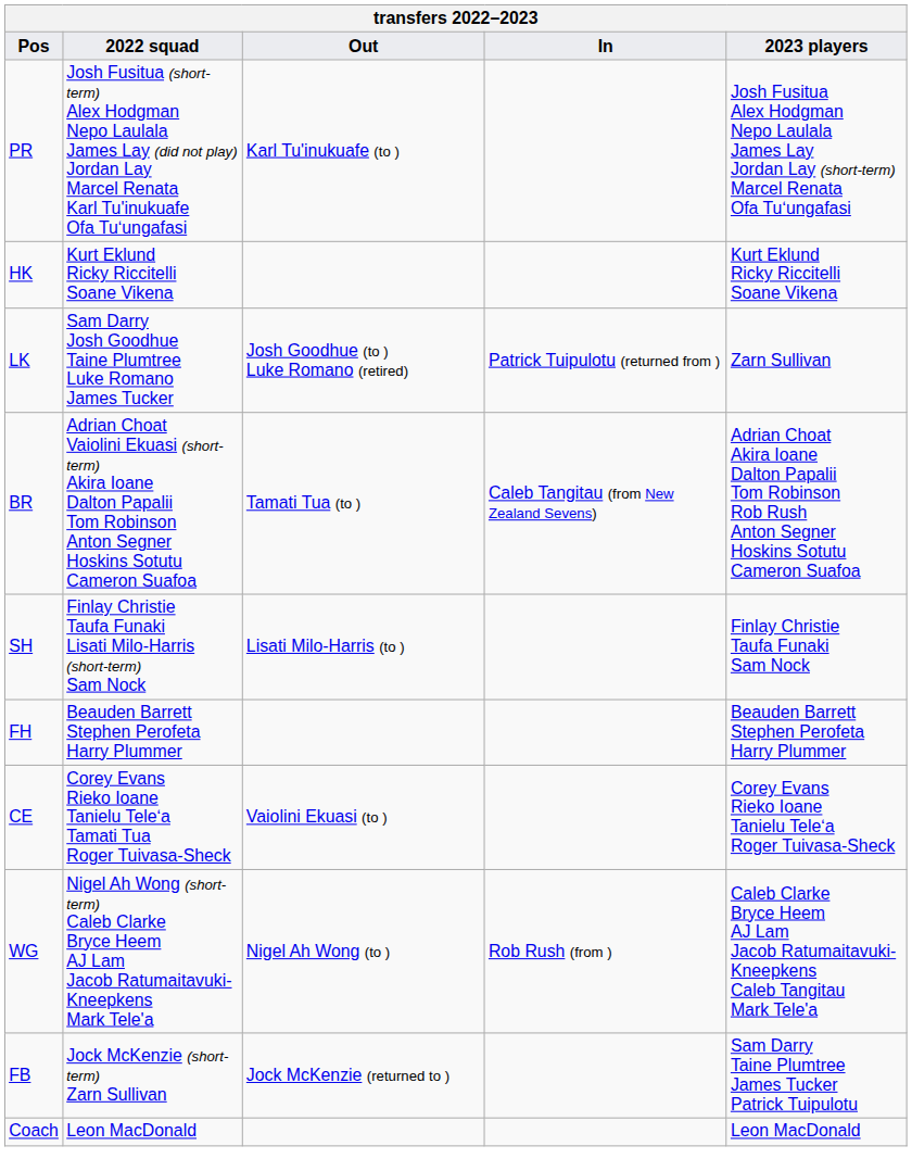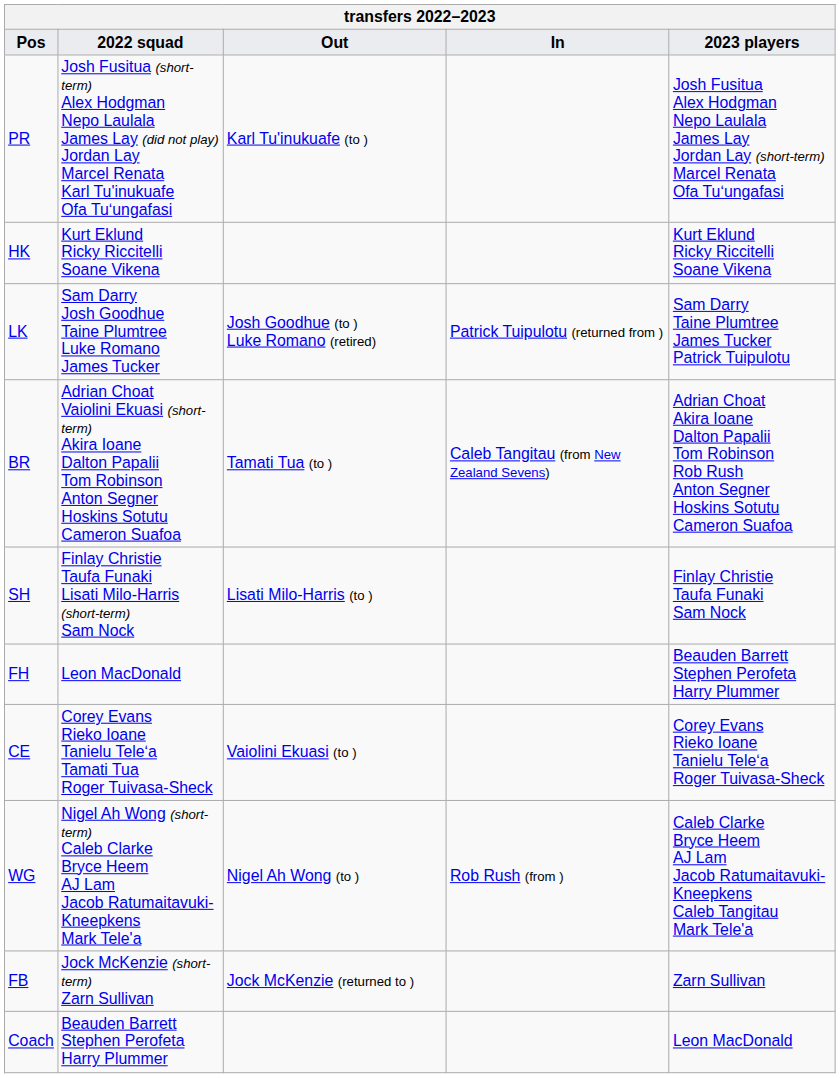LK | 2023 players: Zarn Sullivan -> Sam Darry Taine Plumtree James Tucker Patrick Tuipulotu
FH | 2022 squad: Beauden Barrett Stephen Perofeta Harry Plummer -> Leon MacDonald
FB | 2023 players: Sam Darry Taine Plumtree James Tucker Patrick Tuipulotu -> Zarn Sullivan
Coach | 2022 squad: Leon MacDonald -> Beauden Barrett Stephen Perofeta Harry Plummer
